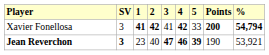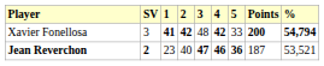Xavier Fonellosa | 3: 41 -> 48
Jean Reverchon | SV: 3 -> 2
Jean Reverchon | 5: 39 -> 36
Jean Reverchon | Points: 190 -> 187
Jean Reverchon | %: 53,921 -> 53,521
